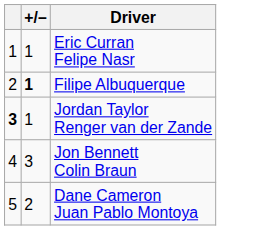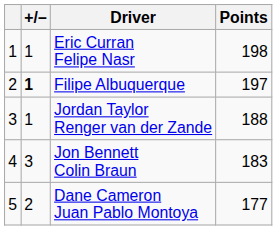+ column: Points | 198 | 197 | 188 | 183 | 177
Jordan Taylor Renger van der Zande | column 1: bold -> normal
